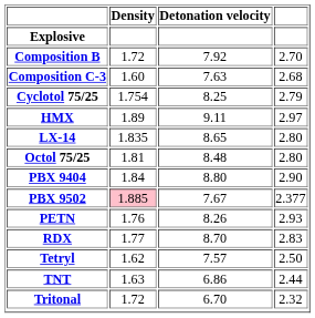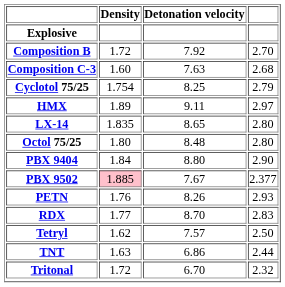Octol 75/25 | Density: 1.81 -> 1.80
